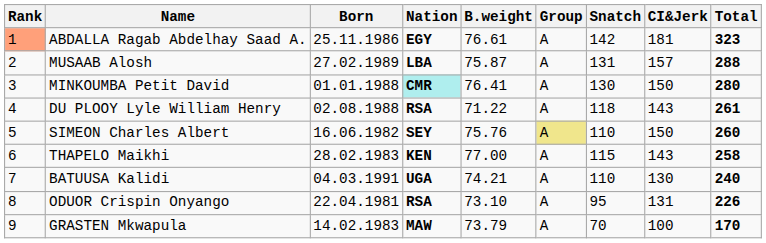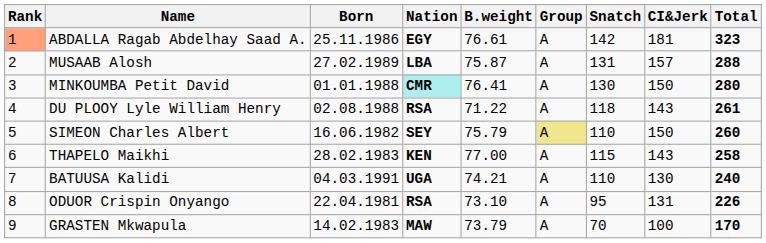SIMEON Charles Albert | B.weight: 75.76 -> 75.79
